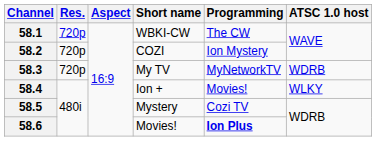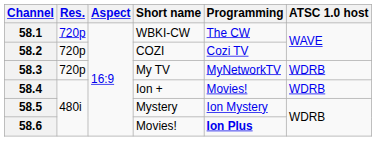58.2 | Programming: Ion Mystery -> Cozi TV
58.4 | ATSC 1.0 host: WLKY -> WDRB
58.5 | Programming: Cozi TV -> Ion Mystery
